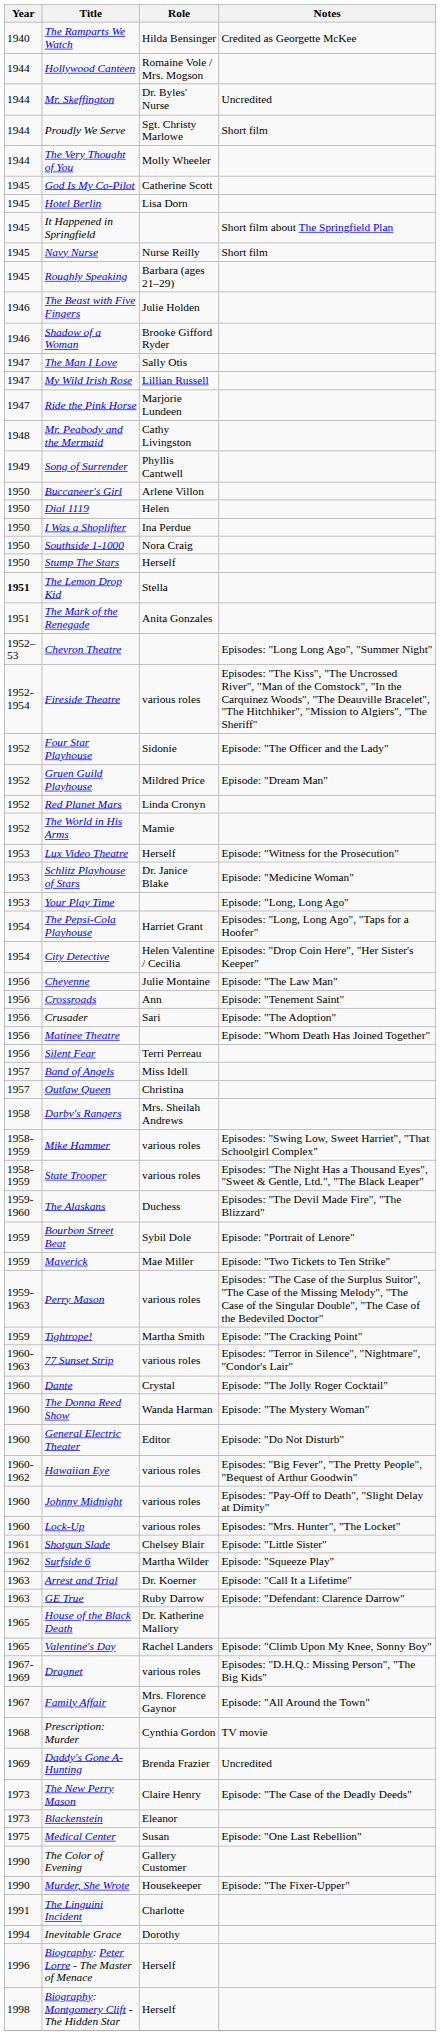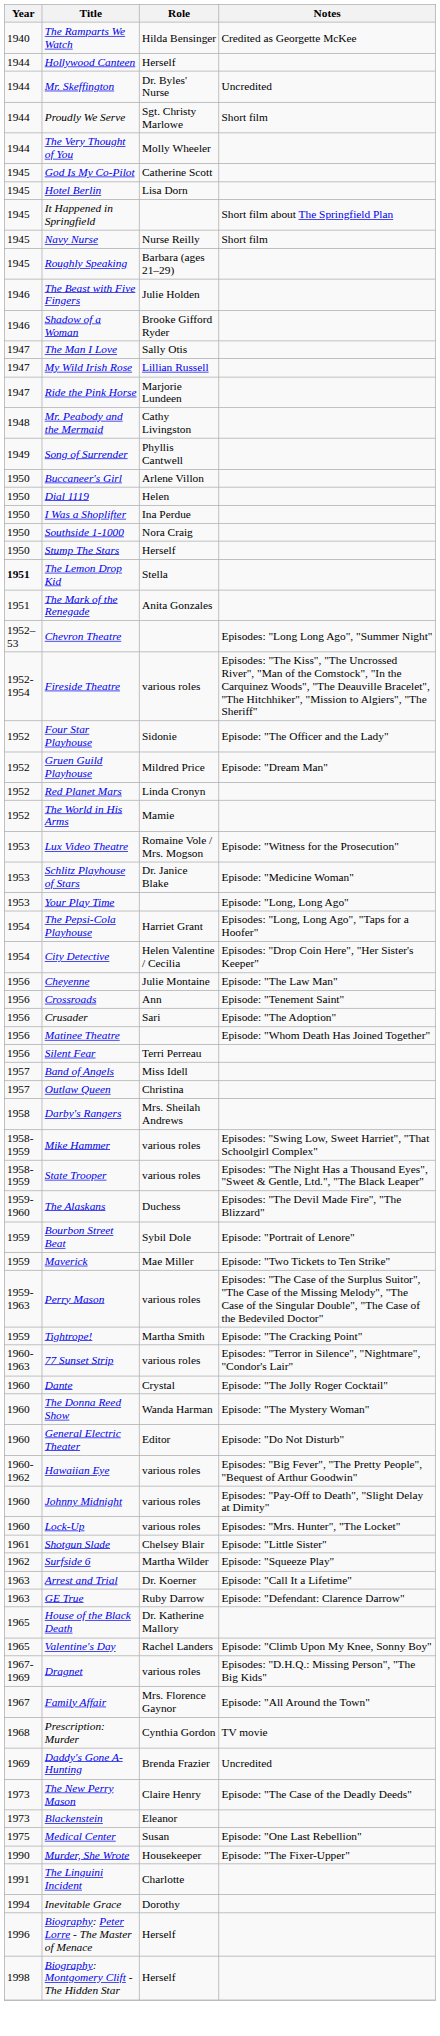Hollywood Canteen | Role: Romaine Vole / Mrs. Mogson -> Herself
Lux Video Theatre | Role: Herself -> Romaine Vole / Mrs. Mogson
- row: 1990 | The Color of Evening | Gallery Customer
